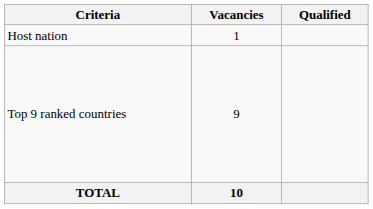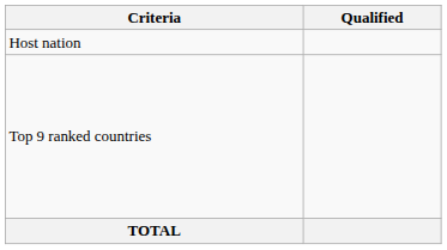- column: Vacancies | 1 | 9 | 10
